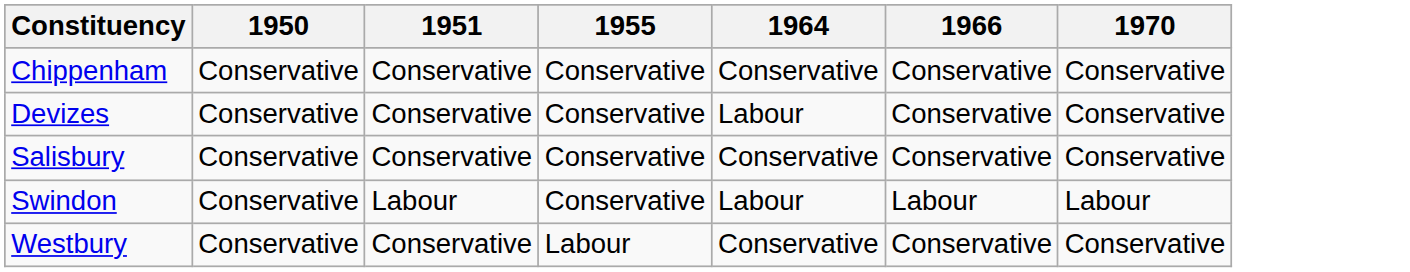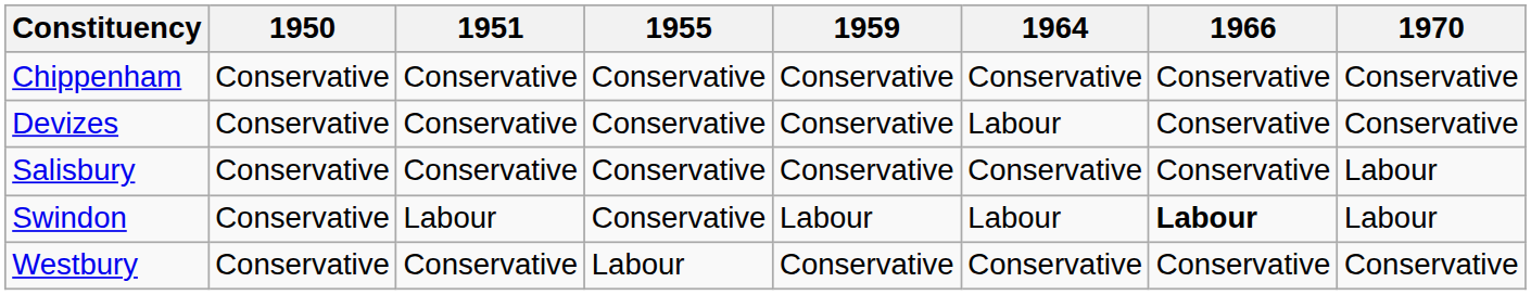+ column: 1959 | Conservative | Conservative | Conservative | Labour | Conservative
Salisbury | 1970: Conservative -> Labour
Swindon | 1966: normal -> bold
